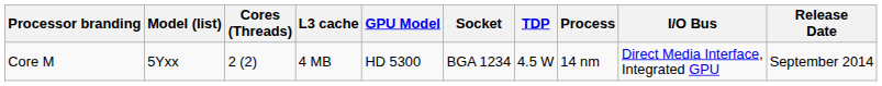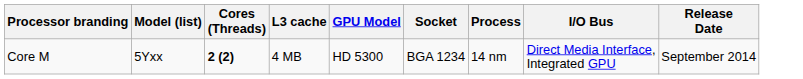- column: TDP | 4.5 W
Core M | Cores (Threads): normal -> bold
